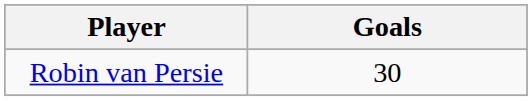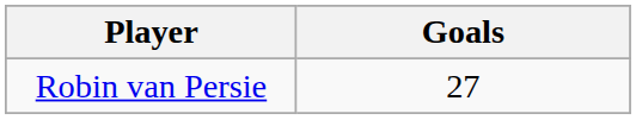Robin van Persie | Goals: 30 -> 27
